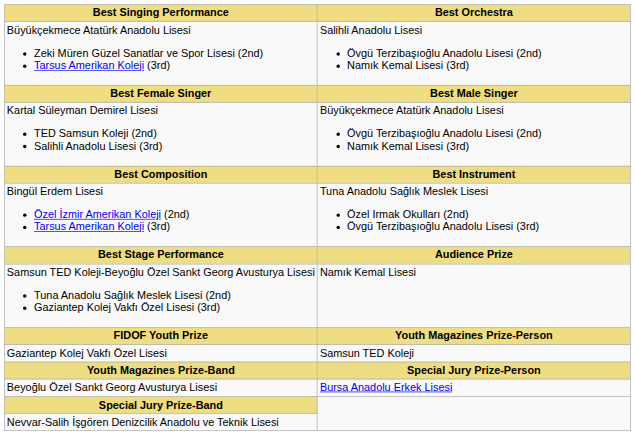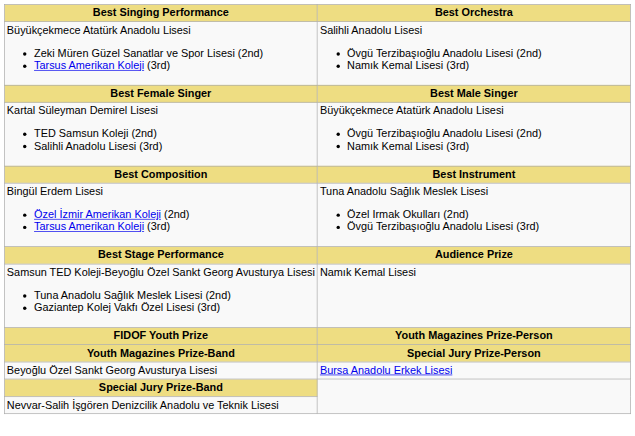- row: Gaziantep Kolej Vakfı Özel Lisesi | Samsun TED Koleji
